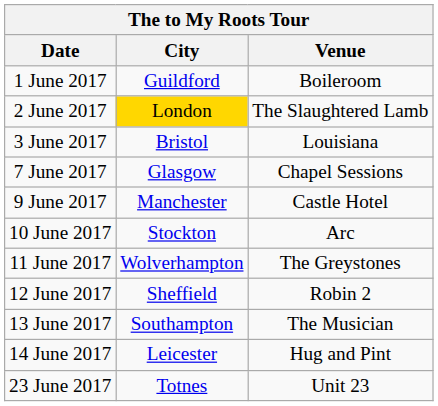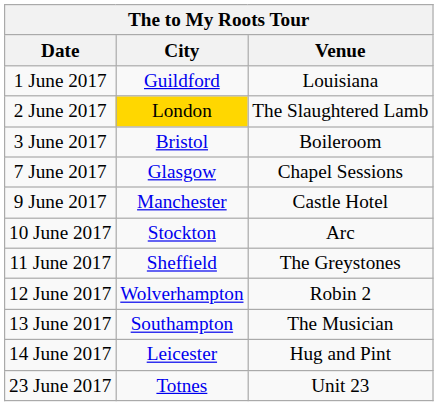1 June 2017 | Venue: Boileroom -> Louisiana
3 June 2017 | Venue: Louisiana -> Boileroom
11 June 2017 | City: Wolverhampton -> Sheffield
12 June 2017 | City: Sheffield -> Wolverhampton
